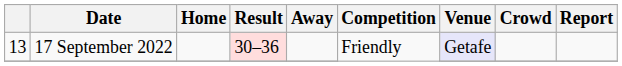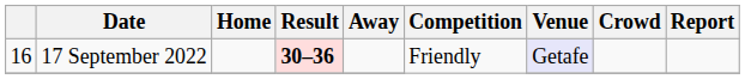17 September 2022 | column 1: 13 -> 16
17 September 2022 | Result: normal -> bold
